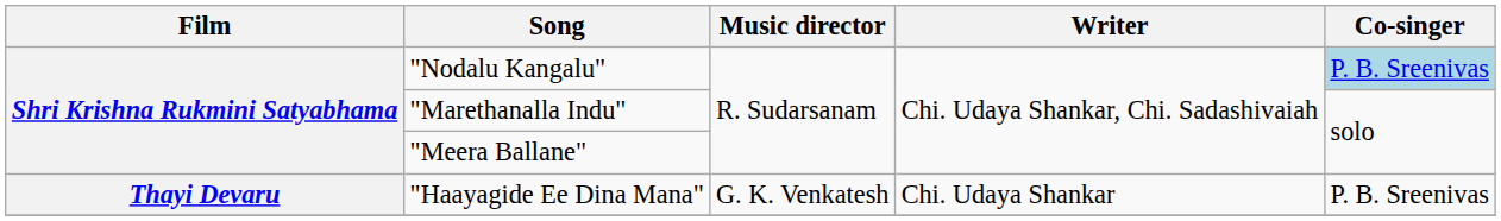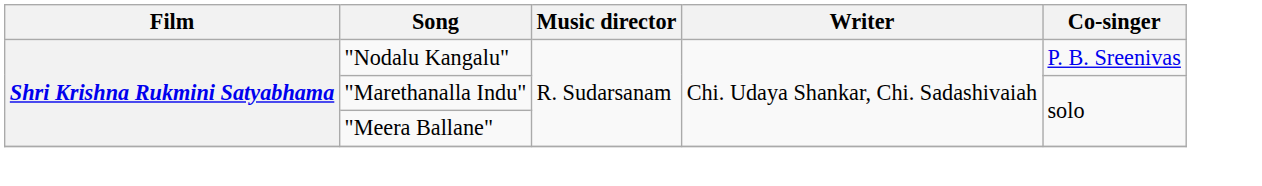"Nodalu Kangalu" | Co-singer: lightblue background -> no background
- row: Thayi Devaru | "Haayagide Ee Dina Mana" | G. K. Venkatesh | Chi. Udaya Shankar | P. B. Sreenivas
